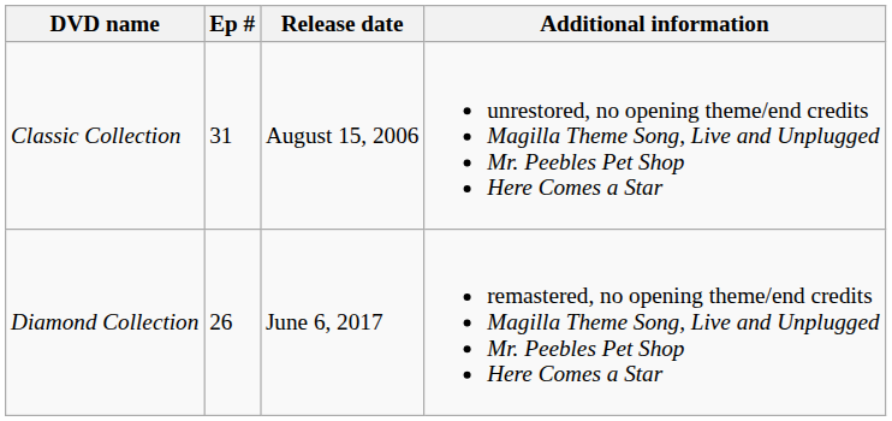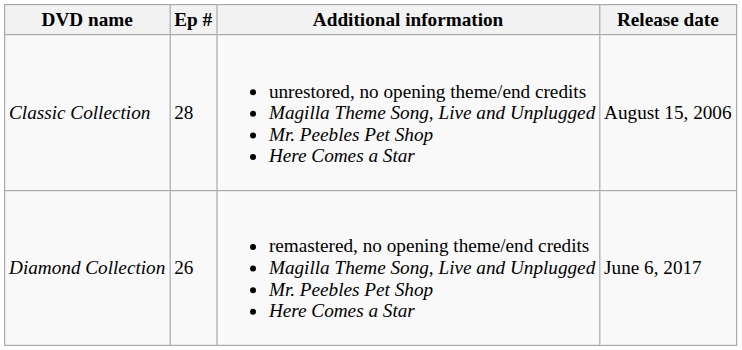columns swapped: Release date <-> Additional information
Classic Collection | Ep #: 31 -> 28
